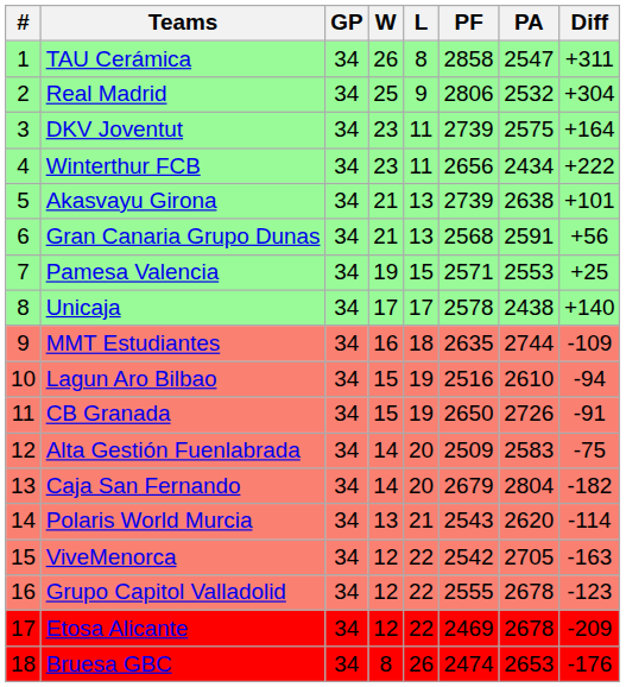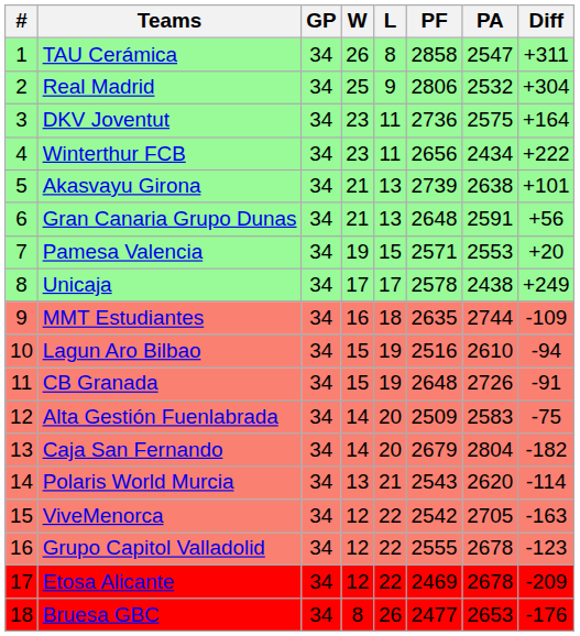DKV Joventut | PF: 2739 -> 2736
Gran Canaria Grupo Dunas | PF: 2568 -> 2648
Pamesa Valencia | Diff: +25 -> +20
Unicaja | Diff: +140 -> +249
CB Granada | PF: 2650 -> 2648
Bruesa GBC | PF: 2474 -> 2477
